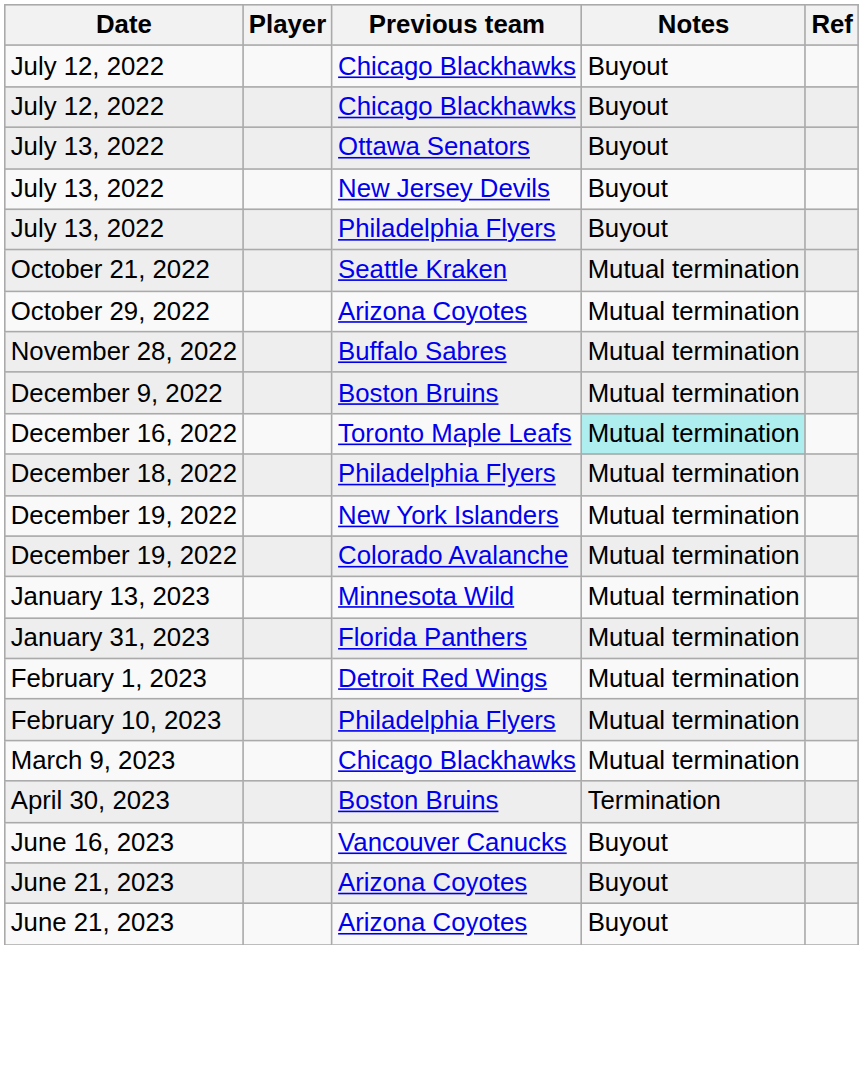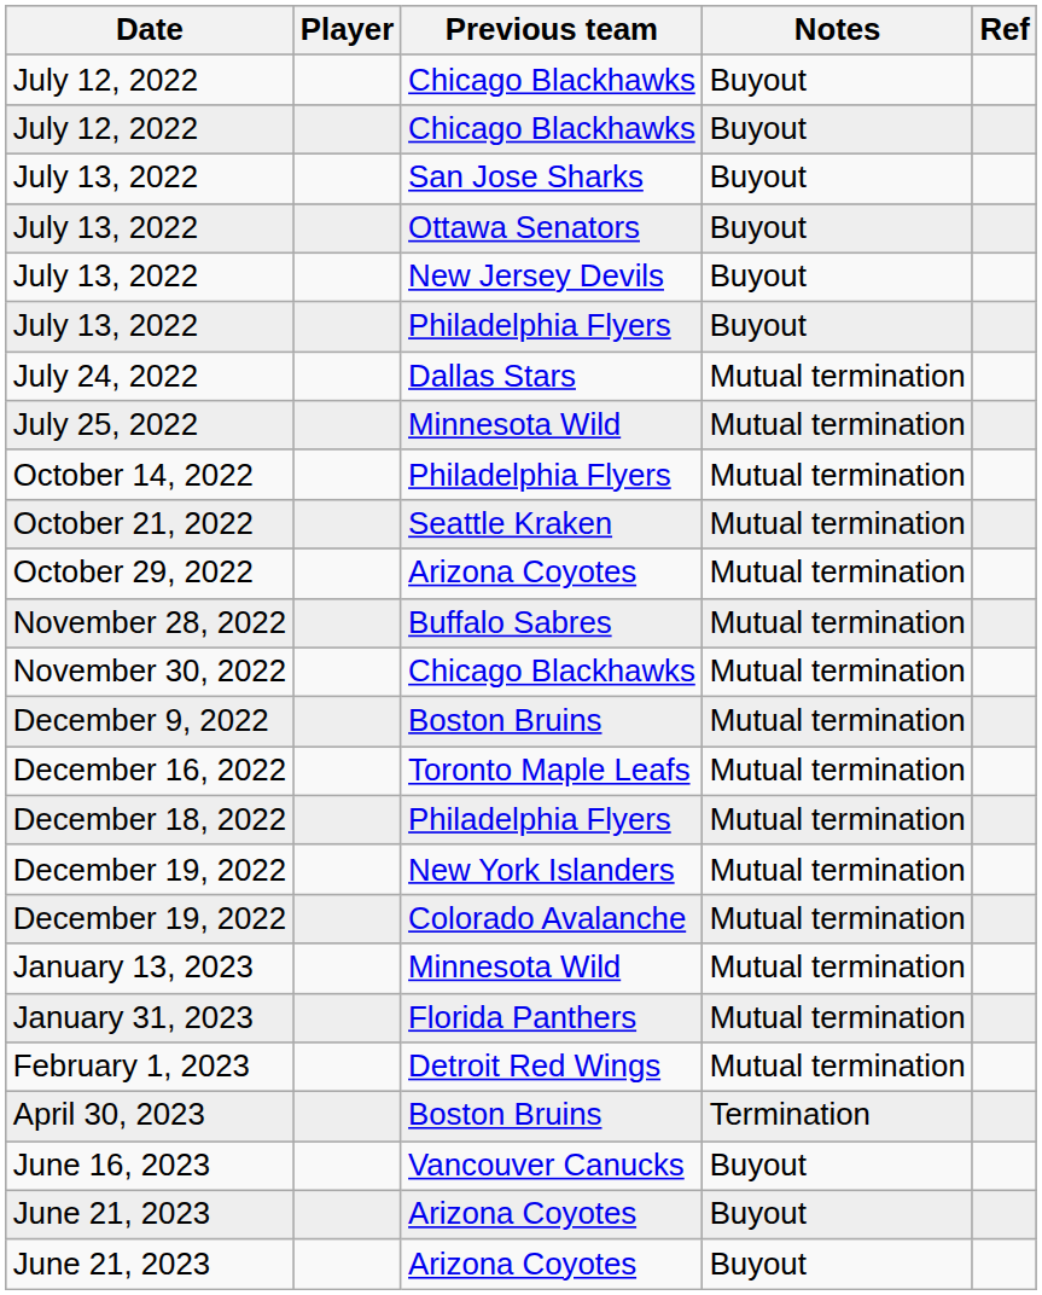+ row: July 13, 2022 | San Jose Sharks | Buyout
+ row: July 24, 2022 | Dallas Stars | Mutual termination
+ row: July 25, 2022 | Minnesota Wild | Mutual termination
+ row: October 14, 2022 | Philadelphia Flyers | Mutual termination
+ row: November 30, 2022 | Chicago Blackhawks | Mutual termination
December 16, 2022 | Notes: paleturquoise background -> no background
- row: February 10, 2023 | Philadelphia Flyers | Mutual termination
- row: March 9, 2023 | Chicago Blackhawks | Mutual termination
